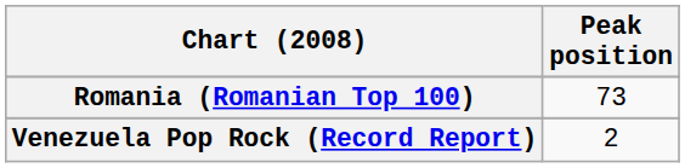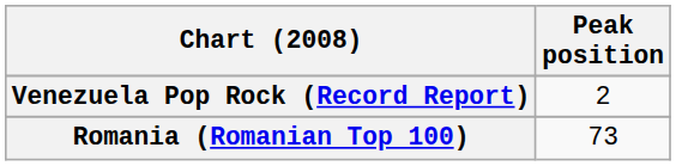rows swapped: Romania (Romanian Top 100) <-> Venezuela Pop Rock (Record Report)
